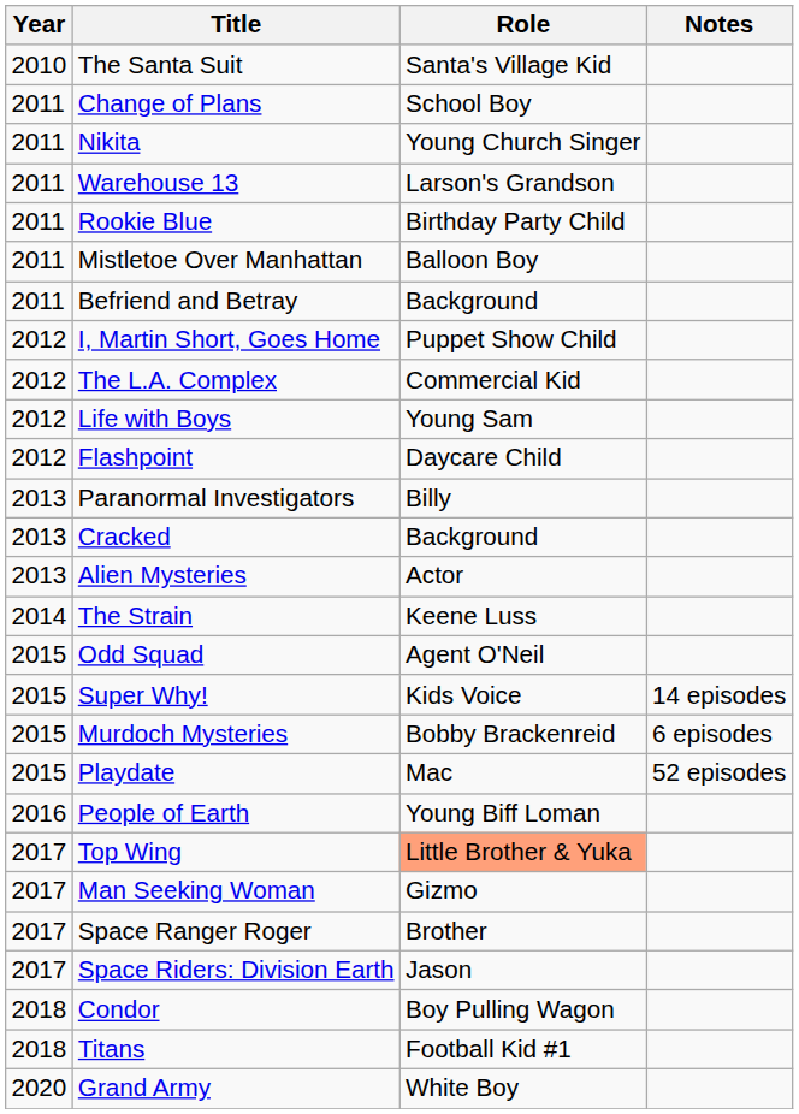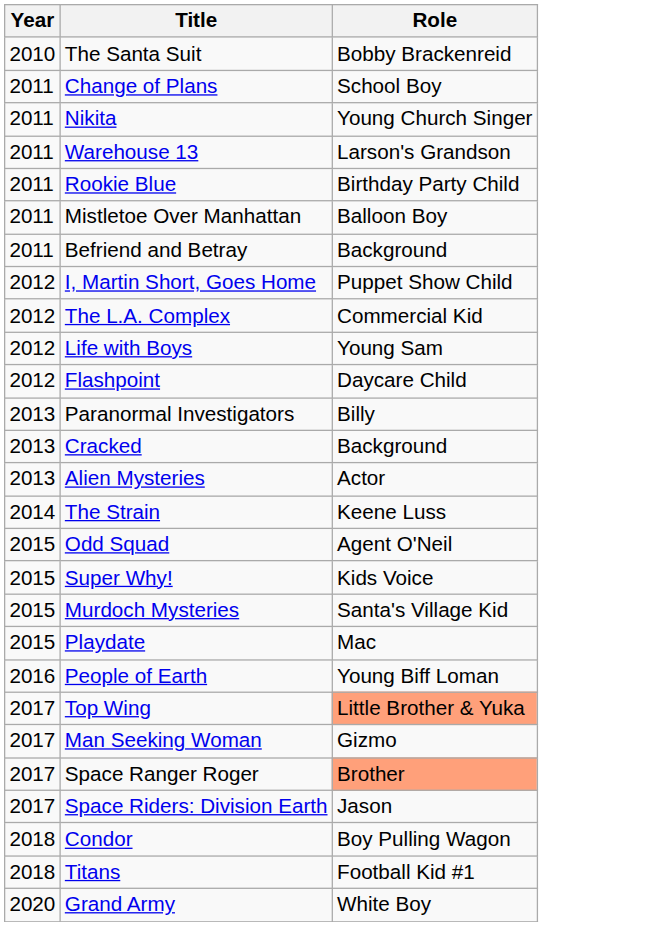- column: Notes | 14 episodes | 6 episodes | 52 episodes
The Santa Suit | Role: Santa's Village Kid -> Bobby Brackenreid
Murdoch Mysteries | Role: Bobby Brackenreid -> Santa's Village Kid
Space Ranger Roger | Role: no background -> lightsalmon background
